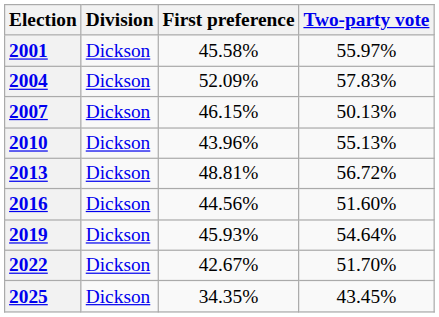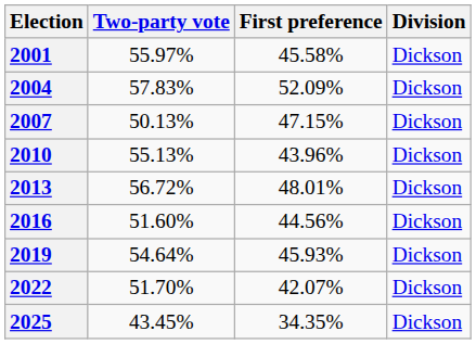columns swapped: Division <-> Two-party vote
2007 | First preference: 46.15% -> 47.15%
2013 | First preference: 48.81% -> 48.01%
2022 | First preference: 42.67% -> 42.07%
